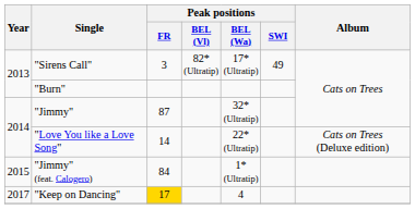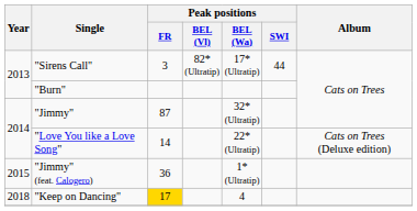"Sirens Call" | Peak positions / SWI: 49 -> 44
"Jimmy" (feat. Calogero) | Peak positions / FR: 84 -> 36
"Keep on Dancing" | Year: 2017 -> 2018
